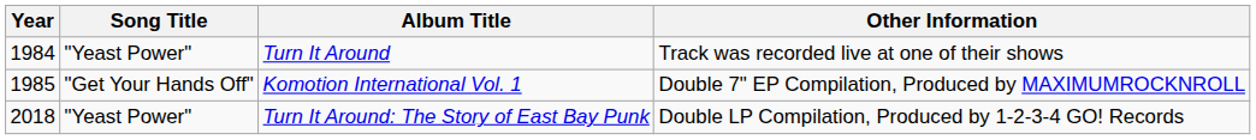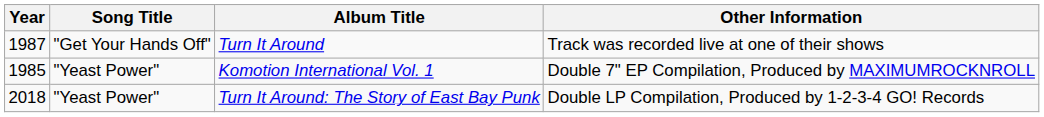Turn It Around | Year: 1984 -> 1987
Turn It Around | Song Title: "Yeast Power" -> "Get Your Hands Off"
Komotion International Vol. 1 | Song Title: "Get Your Hands Off" -> "Yeast Power"
